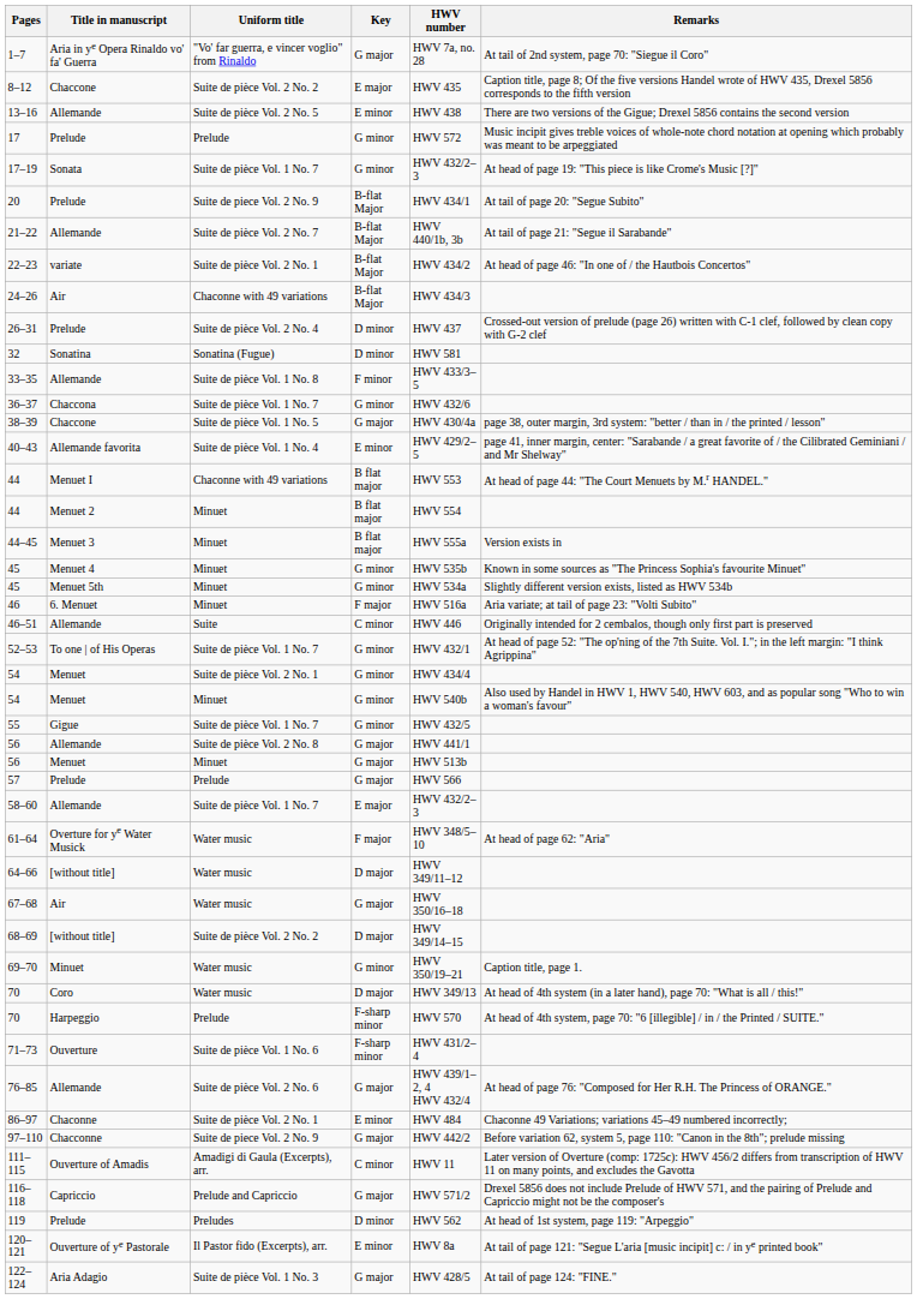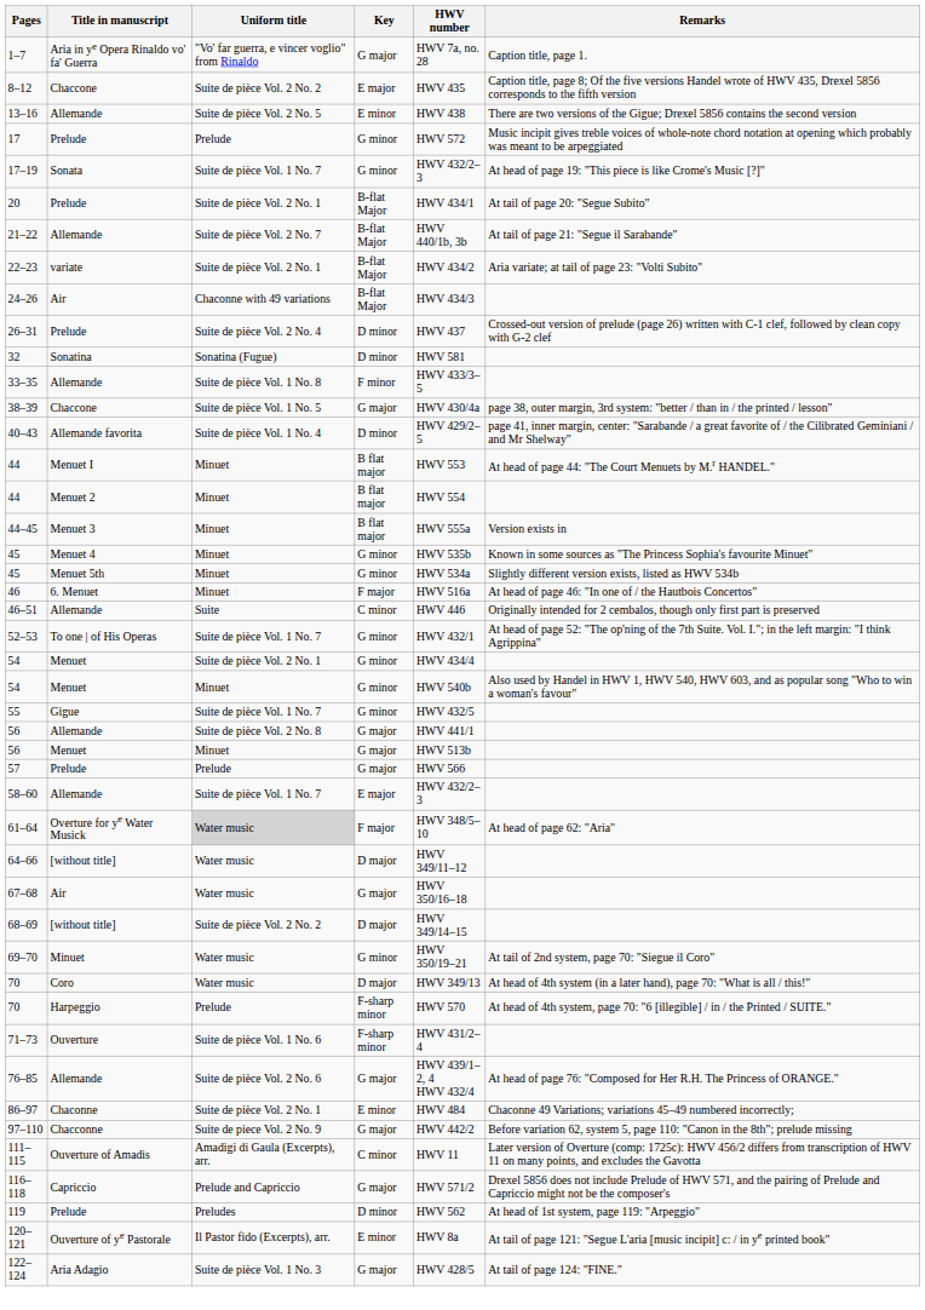1–7 | Remarks: At tail of 2nd system, page 70: "Siegue il Coro" -> Caption title, page 1.
20 | Uniform title: Suite de piece Vol. 2 No. 9 -> Suite de pièce Vol. 2 No. 1
22–23 | Remarks: At head of page 46: "In one of / the Hautbois Concertos" -> Aria variate; at tail of page 23: "Volti Subito"
- row: 36–37 | Chaccona | Suite de pièce Vol. 1 No. 7 | G minor | HWV 432/6
40–43 | Key: E minor -> D minor
44 / Menuet I | Uniform title: Chaconne with 49 variations -> Minuet
46 | Remarks: Aria variate; at tail of page 23: "Volti Subito" -> At head of page 46: "In one of / the Hautbois Concertos"
61–64 | Uniform title: no background -> lightgrey background
69–70 | Remarks: Caption title, page 1. -> At tail of 2nd system, page 70: "Siegue il Coro"
